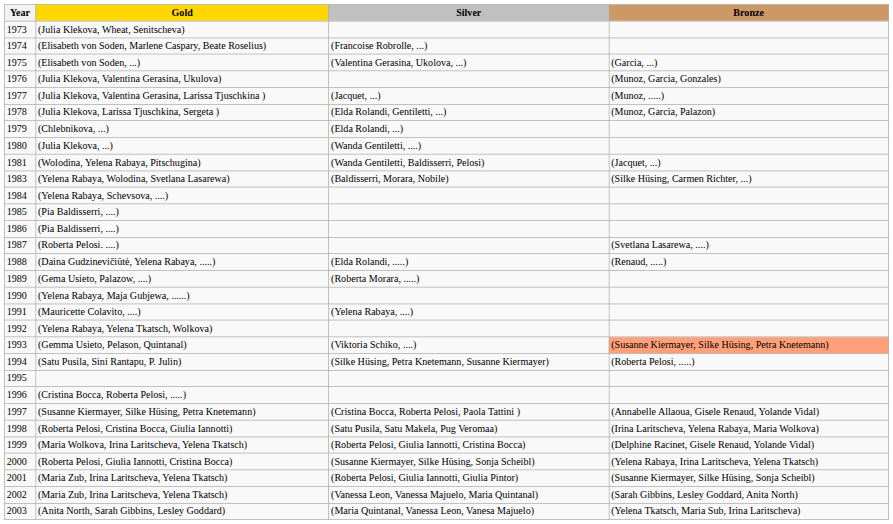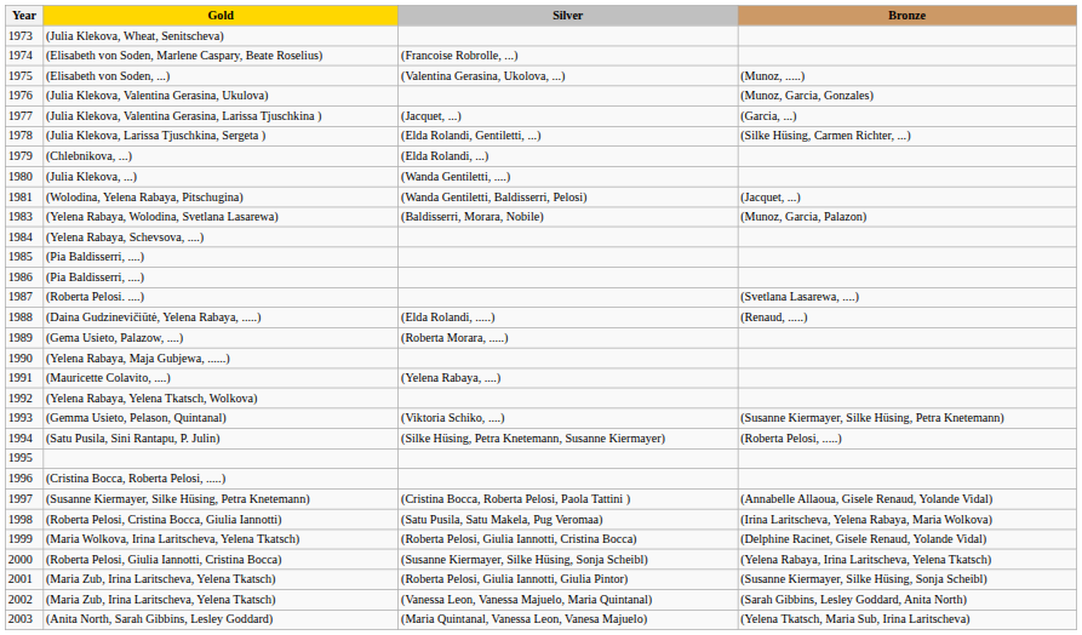(Elisabeth von Soden, ...) | Bronze: (Garcia, ...) -> (Munoz, .....)
(Julia Klekova, Valentina Gerasina, Larissa Tjuschkina ) | Bronze: (Munoz, .....) -> (Garcia, ...)
(Julia Klekova, Larissa Tjuschkina, Sergeta ) | Bronze: (Munoz, Garcia, Palazon) -> (Silke Hüsing, Carmen Richter, ...)
(Yelena Rabaya, Wolodina, Svetlana Lasarewa) | Bronze: (Silke Hüsing, Carmen Richter, ...) -> (Munoz, Garcia, Palazon)
(Gemma Usieto, Pelason, Quintanal) | Bronze: lightsalmon background -> no background
